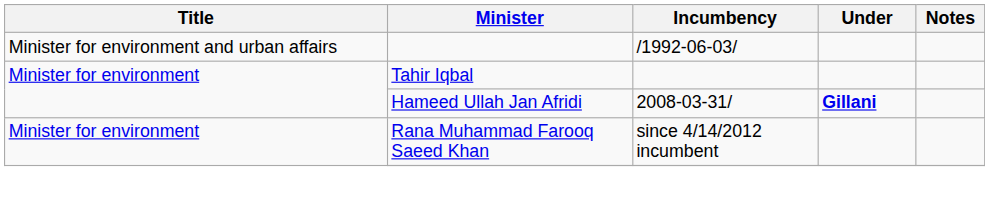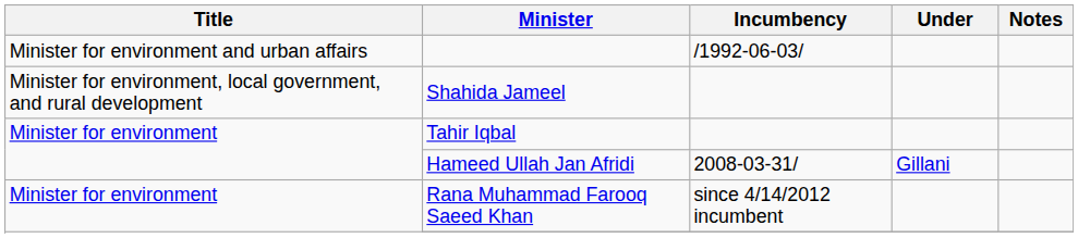+ row: Minister for environment, local government, and rural development | Shahida Jameel
Hameed Ullah Jan Afridi | Under: bold -> normal
